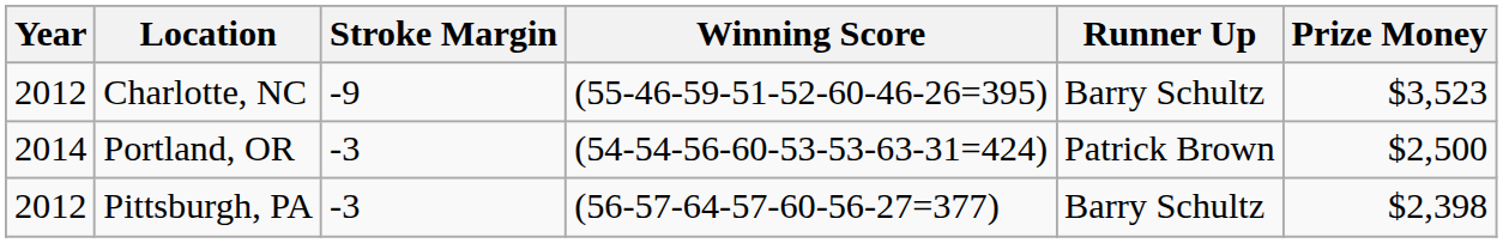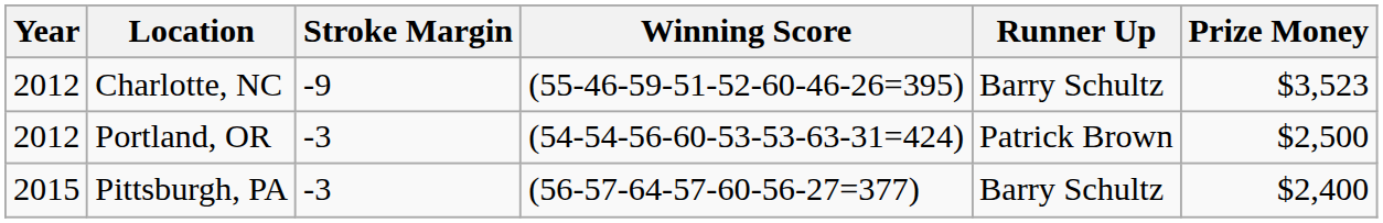Portland, OR | Year: 2014 -> 2012
Pittsburgh, PA | Year: 2012 -> 2015
Pittsburgh, PA | Prize Money: $2,398 -> $2,400
